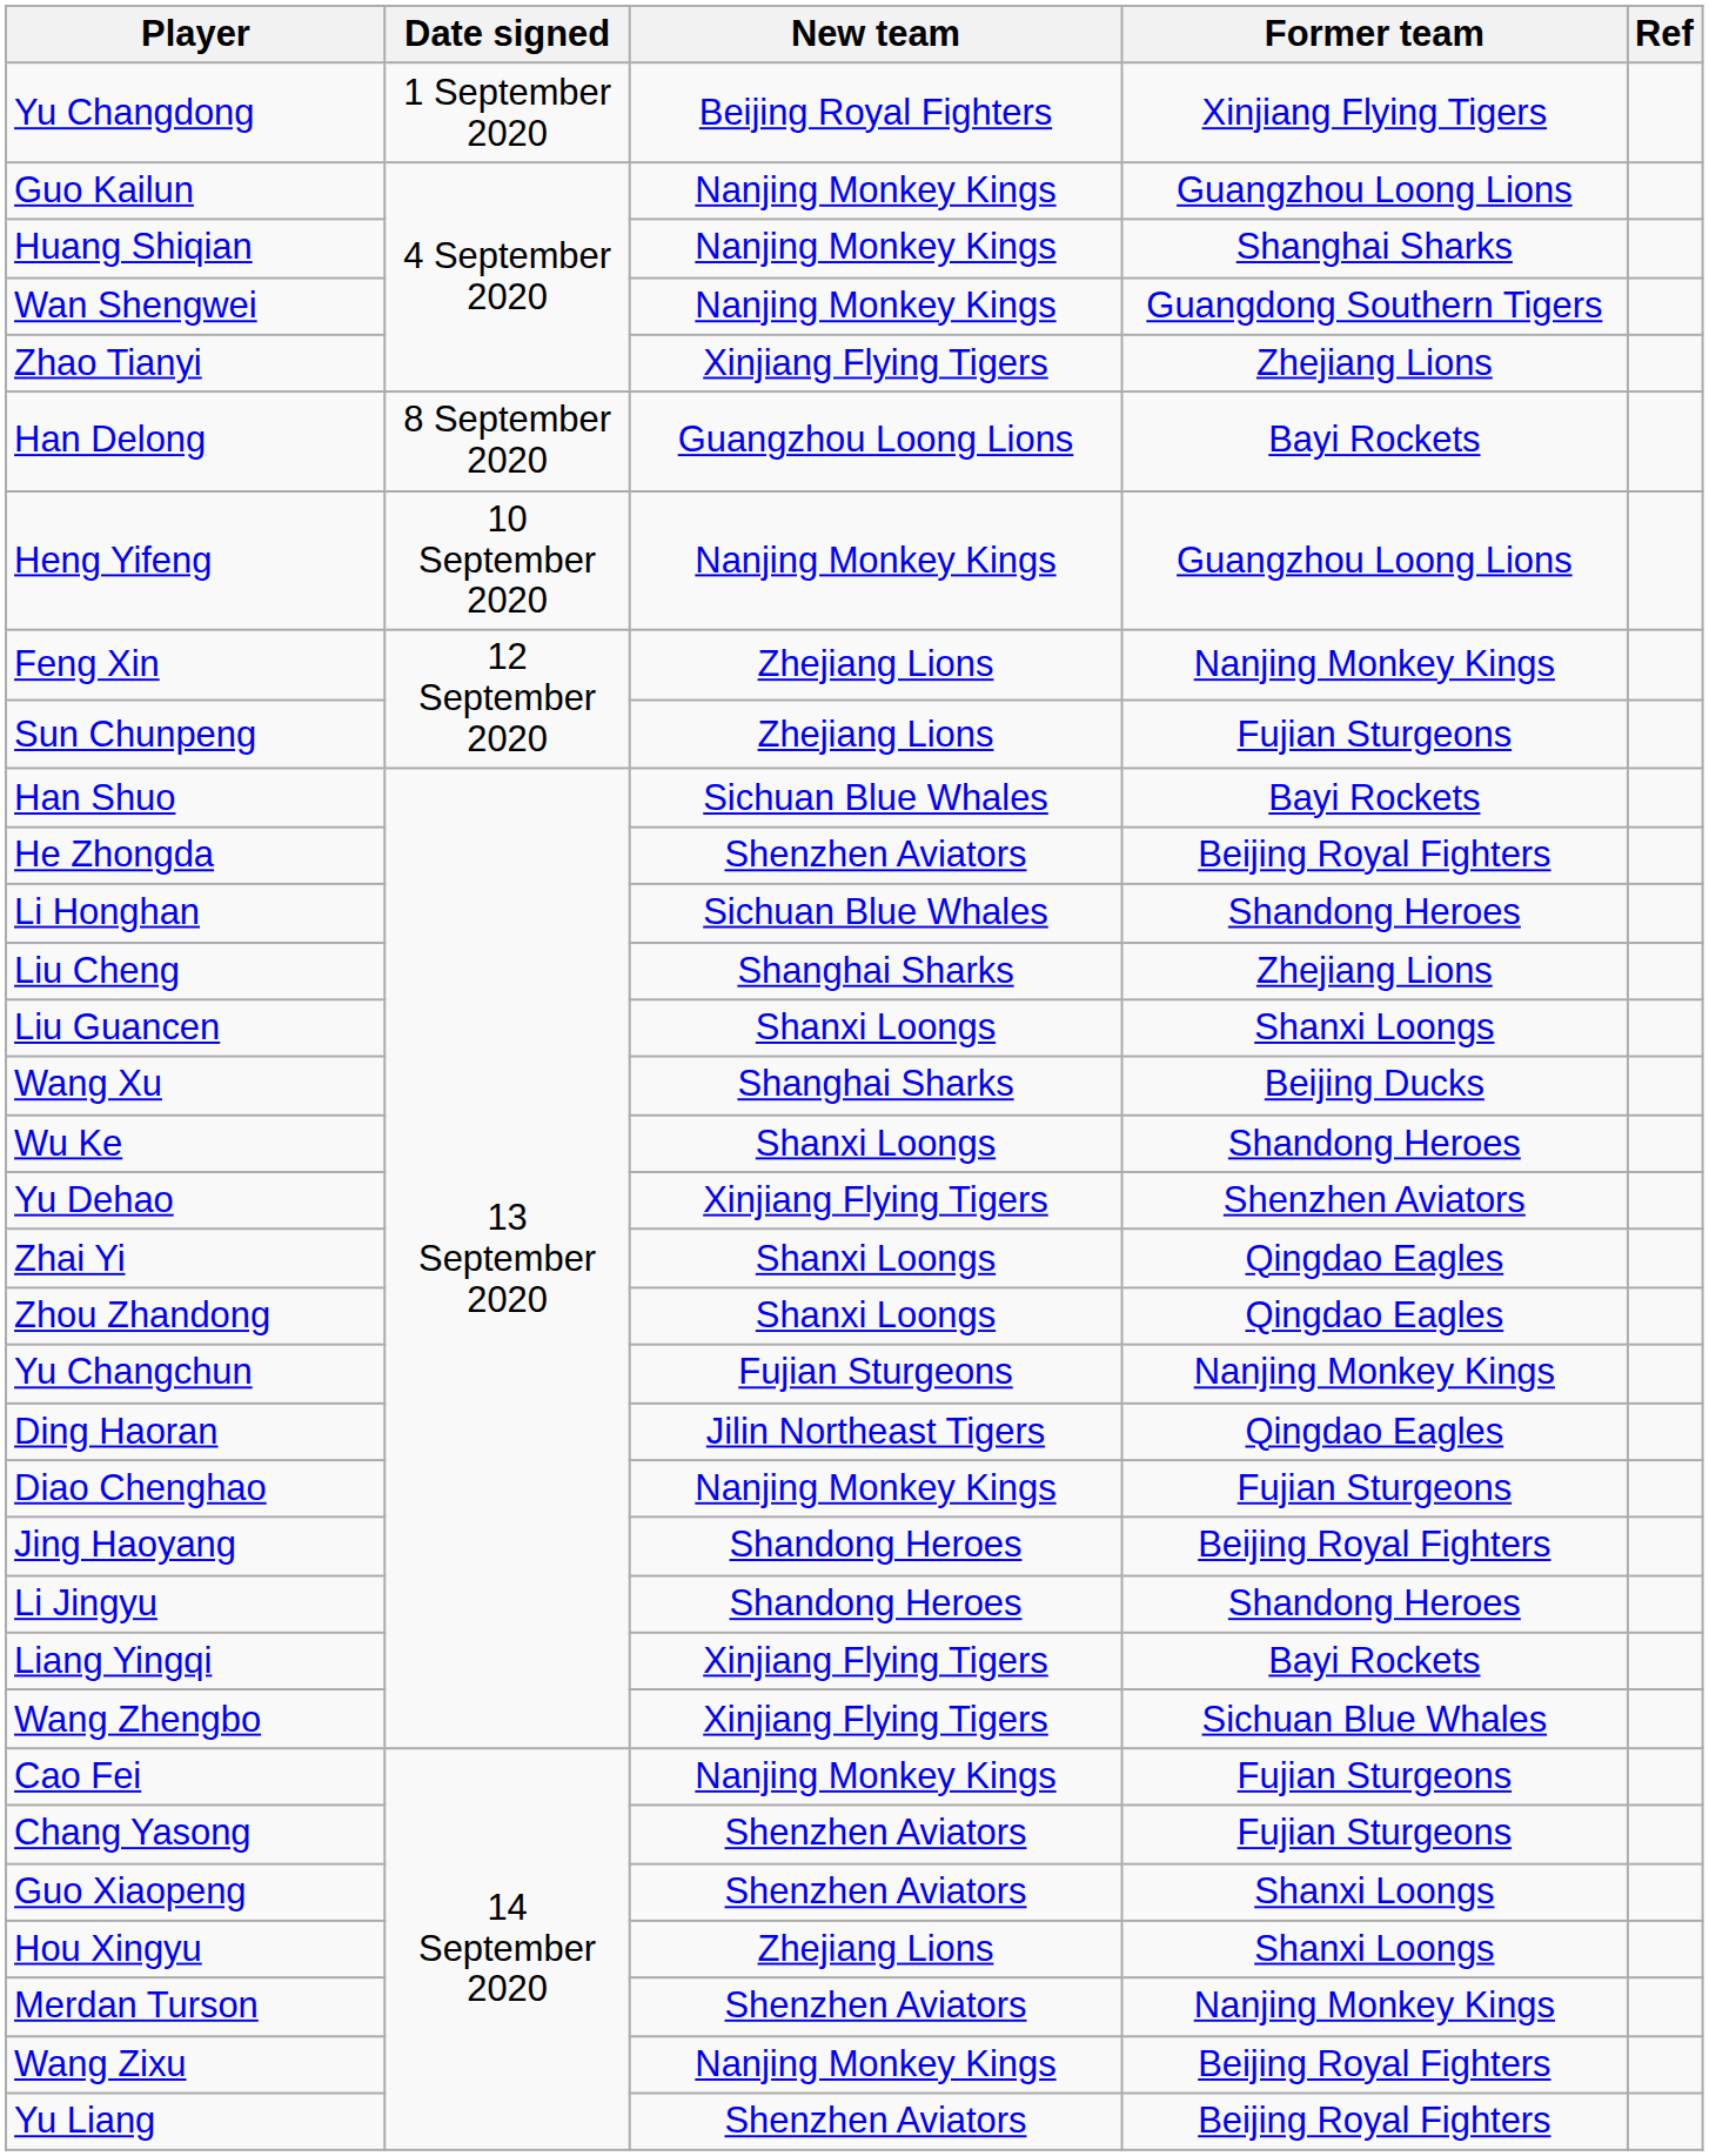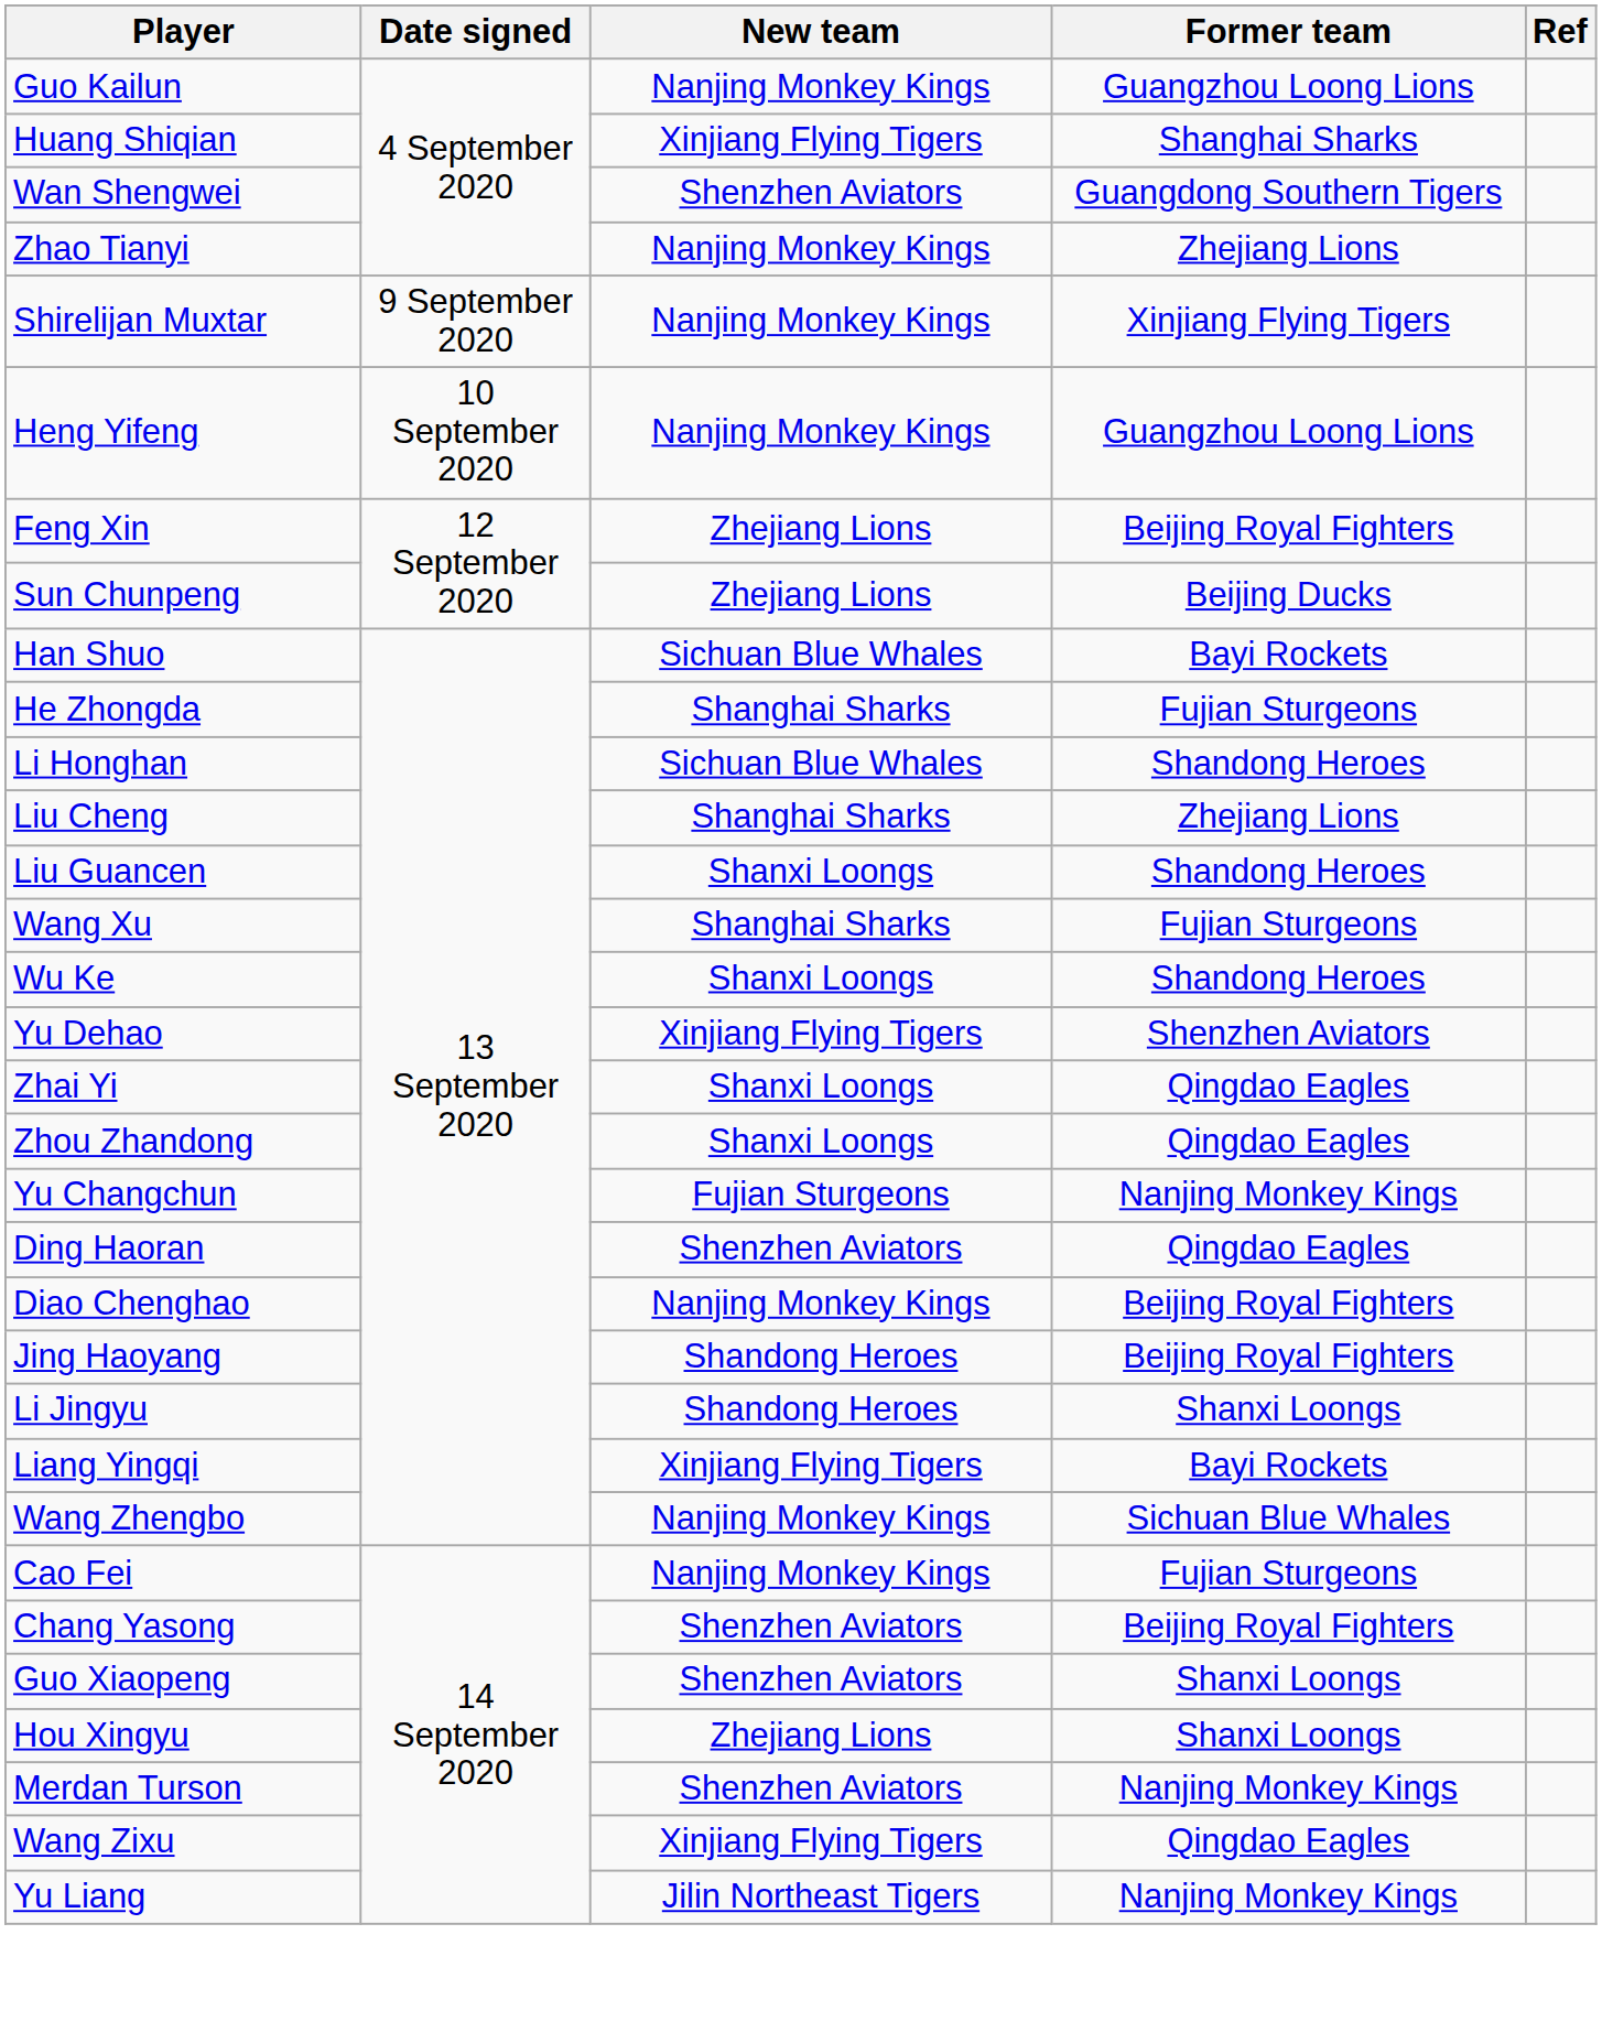- row: Yu Changdong | 1 September 2020 | Beijing Royal Fighters | Xinjiang Flying Tigers
Huang Shiqian | New team: Nanjing Monkey Kings -> Xinjiang Flying Tigers
Wan Shengwei | New team: Nanjing Monkey Kings -> Shenzhen Aviators
Zhao Tianyi | New team: Xinjiang Flying Tigers -> Nanjing Monkey Kings
- row: Han Delong | 8 September 2020 | Guangzhou Loong Lions | Bayi Rockets
+ row: Shirelijan Muxtar | 9 September 2020 | Nanjing Monkey Kings | Xinjiang Flying Tigers
Feng Xin | Former team: Nanjing Monkey Kings -> Beijing Royal Fighters
Sun Chunpeng | Former team: Fujian Sturgeons -> Beijing Ducks
He Zhongda | New team: Shenzhen Aviators -> Shanghai Sharks
He Zhongda | Former team: Beijing Royal Fighters -> Fujian Sturgeons
Liu Guancen | Former team: Shanxi Loongs -> Shandong Heroes
Wang Xu | Former team: Beijing Ducks -> Fujian Sturgeons
Ding Haoran | New team: Jilin Northeast Tigers -> Shenzhen Aviators
Diao Chenghao | Former team: Fujian Sturgeons -> Beijing Royal Fighters
Li Jingyu | Former team: Shandong Heroes -> Shanxi Loongs
Wang Zhengbo | New team: Xinjiang Flying Tigers -> Nanjing Monkey Kings
Chang Yasong | Former team: Fujian Sturgeons -> Beijing Royal Fighters
Wang Zixu | New team: Nanjing Monkey Kings -> Xinjiang Flying Tigers
Wang Zixu | Former team: Beijing Royal Fighters -> Qingdao Eagles
Yu Liang | New team: Shenzhen Aviators -> Jilin Northeast Tigers
Yu Liang | Former team: Beijing Royal Fighters -> Nanjing Monkey Kings
